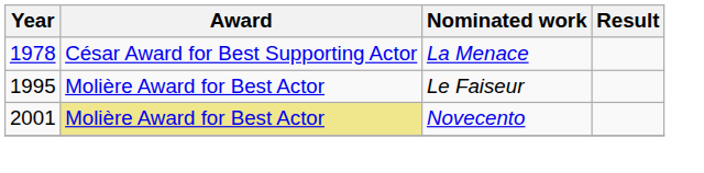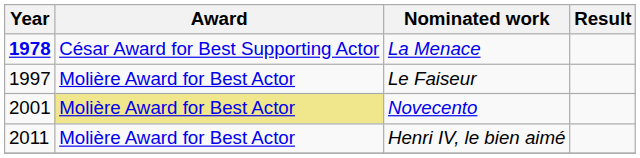La Menace | Year: normal -> bold
Le Faiseur | Year: 1995 -> 1997
+ row: 2011 | Molière Award for Best Actor | Henri IV, le bien aimé
